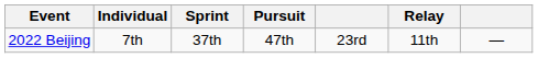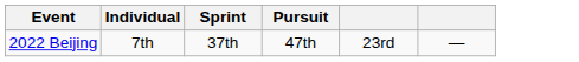- column: Relay | 11th
